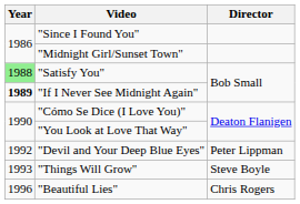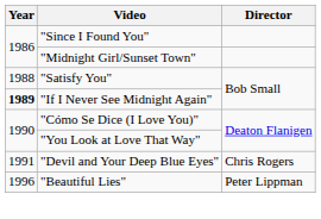"Satisfy You" | Year: lightgreen background -> no background
"Devil and Your Deep Blue Eyes" | Year: 1992 -> 1991
"Devil and Your Deep Blue Eyes" | Director: Peter Lippman -> Chris Rogers
- row: 1993 | "Things Will Grow" | Steve Boyle
"Beautiful Lies" | Director: Chris Rogers -> Peter Lippman
